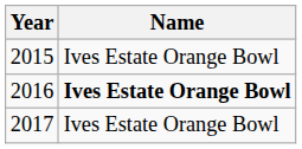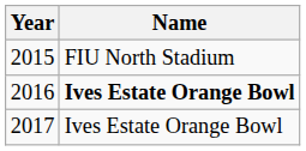2015 | Name: Ives Estate Orange Bowl -> FIU North Stadium
